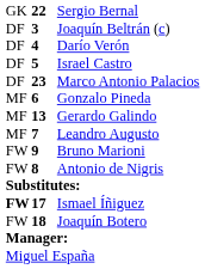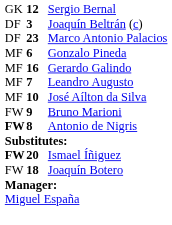Sergio Bernal | column 2: 22 -> 12
- row: DF | 4 | Darío Verón
- row: DF | 5 | Israel Castro
Gerardo Galindo | column 2: 13 -> 16
+ row: MF | 10 | José Aílton da Silva
Antonio de Nigris | column 1: normal -> bold
Ismael Íñiguez | column 2: 17 -> 20
